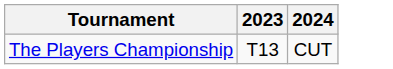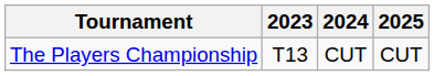+ column: 2025 | CUT
